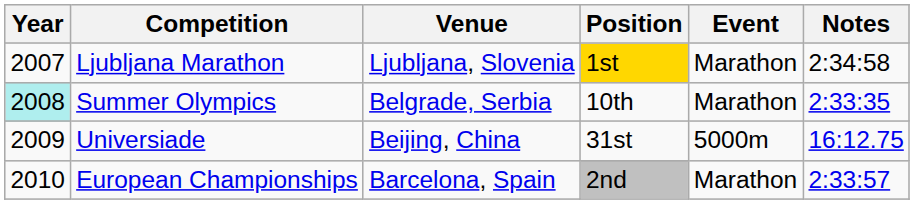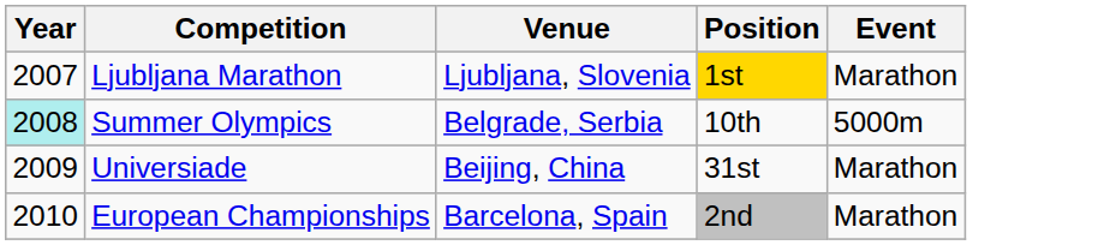- column: Notes | 2:34:58 | 2:33:35 | 16:12.75 | 2:33:57
Summer Olympics | Event: Marathon -> 5000m
Universiade | Event: 5000m -> Marathon
